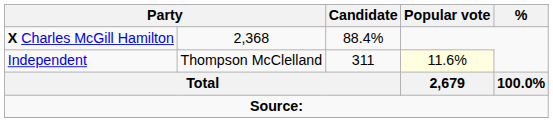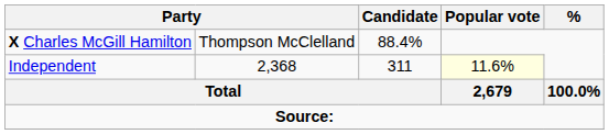X Charles McGill Hamilton | column 2: 2,368 -> Thompson McClelland
Independent | column 2: Thompson McClelland -> 2,368
